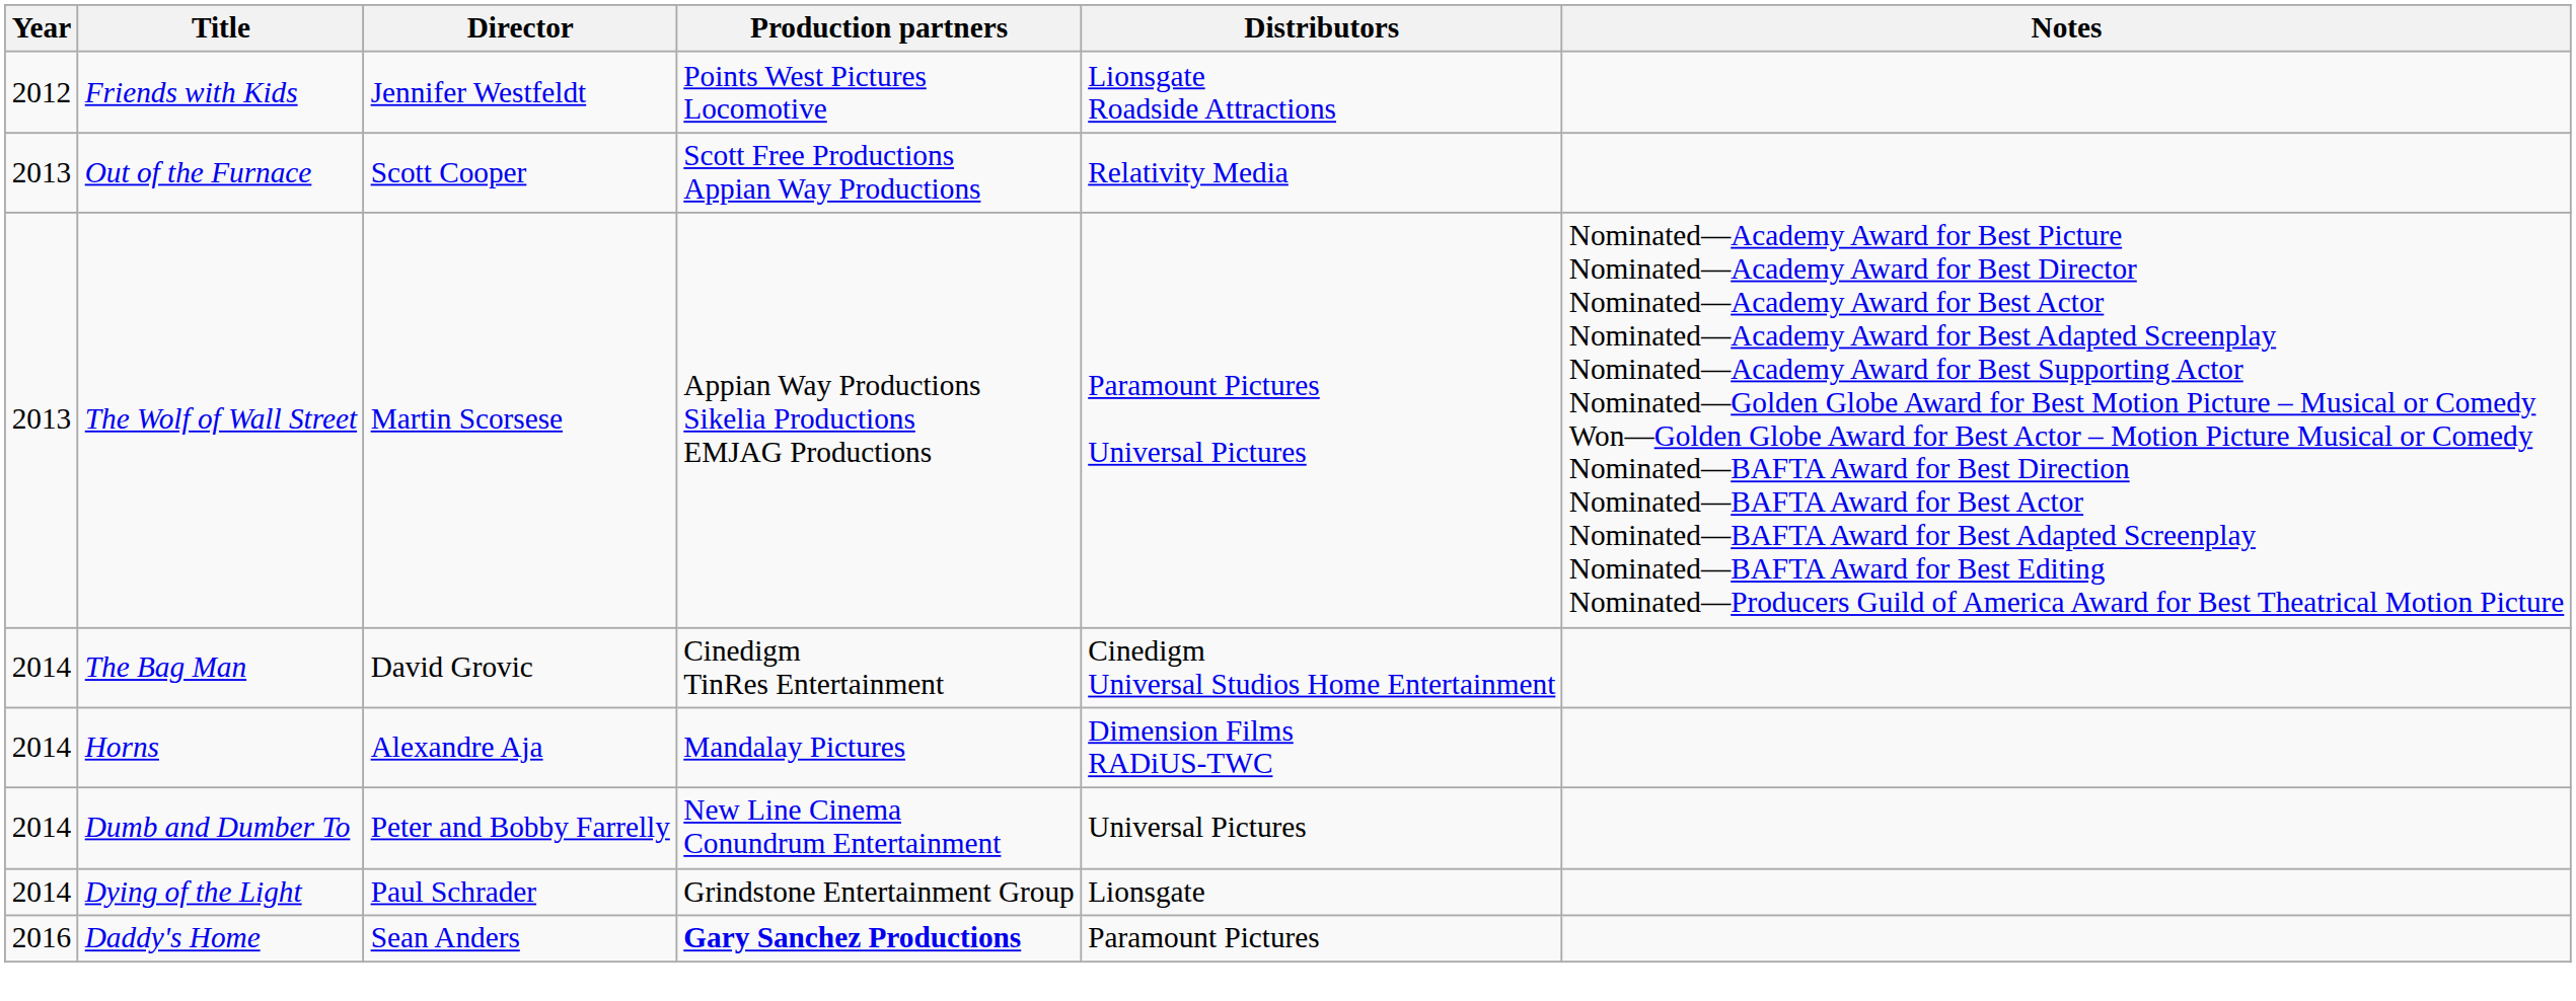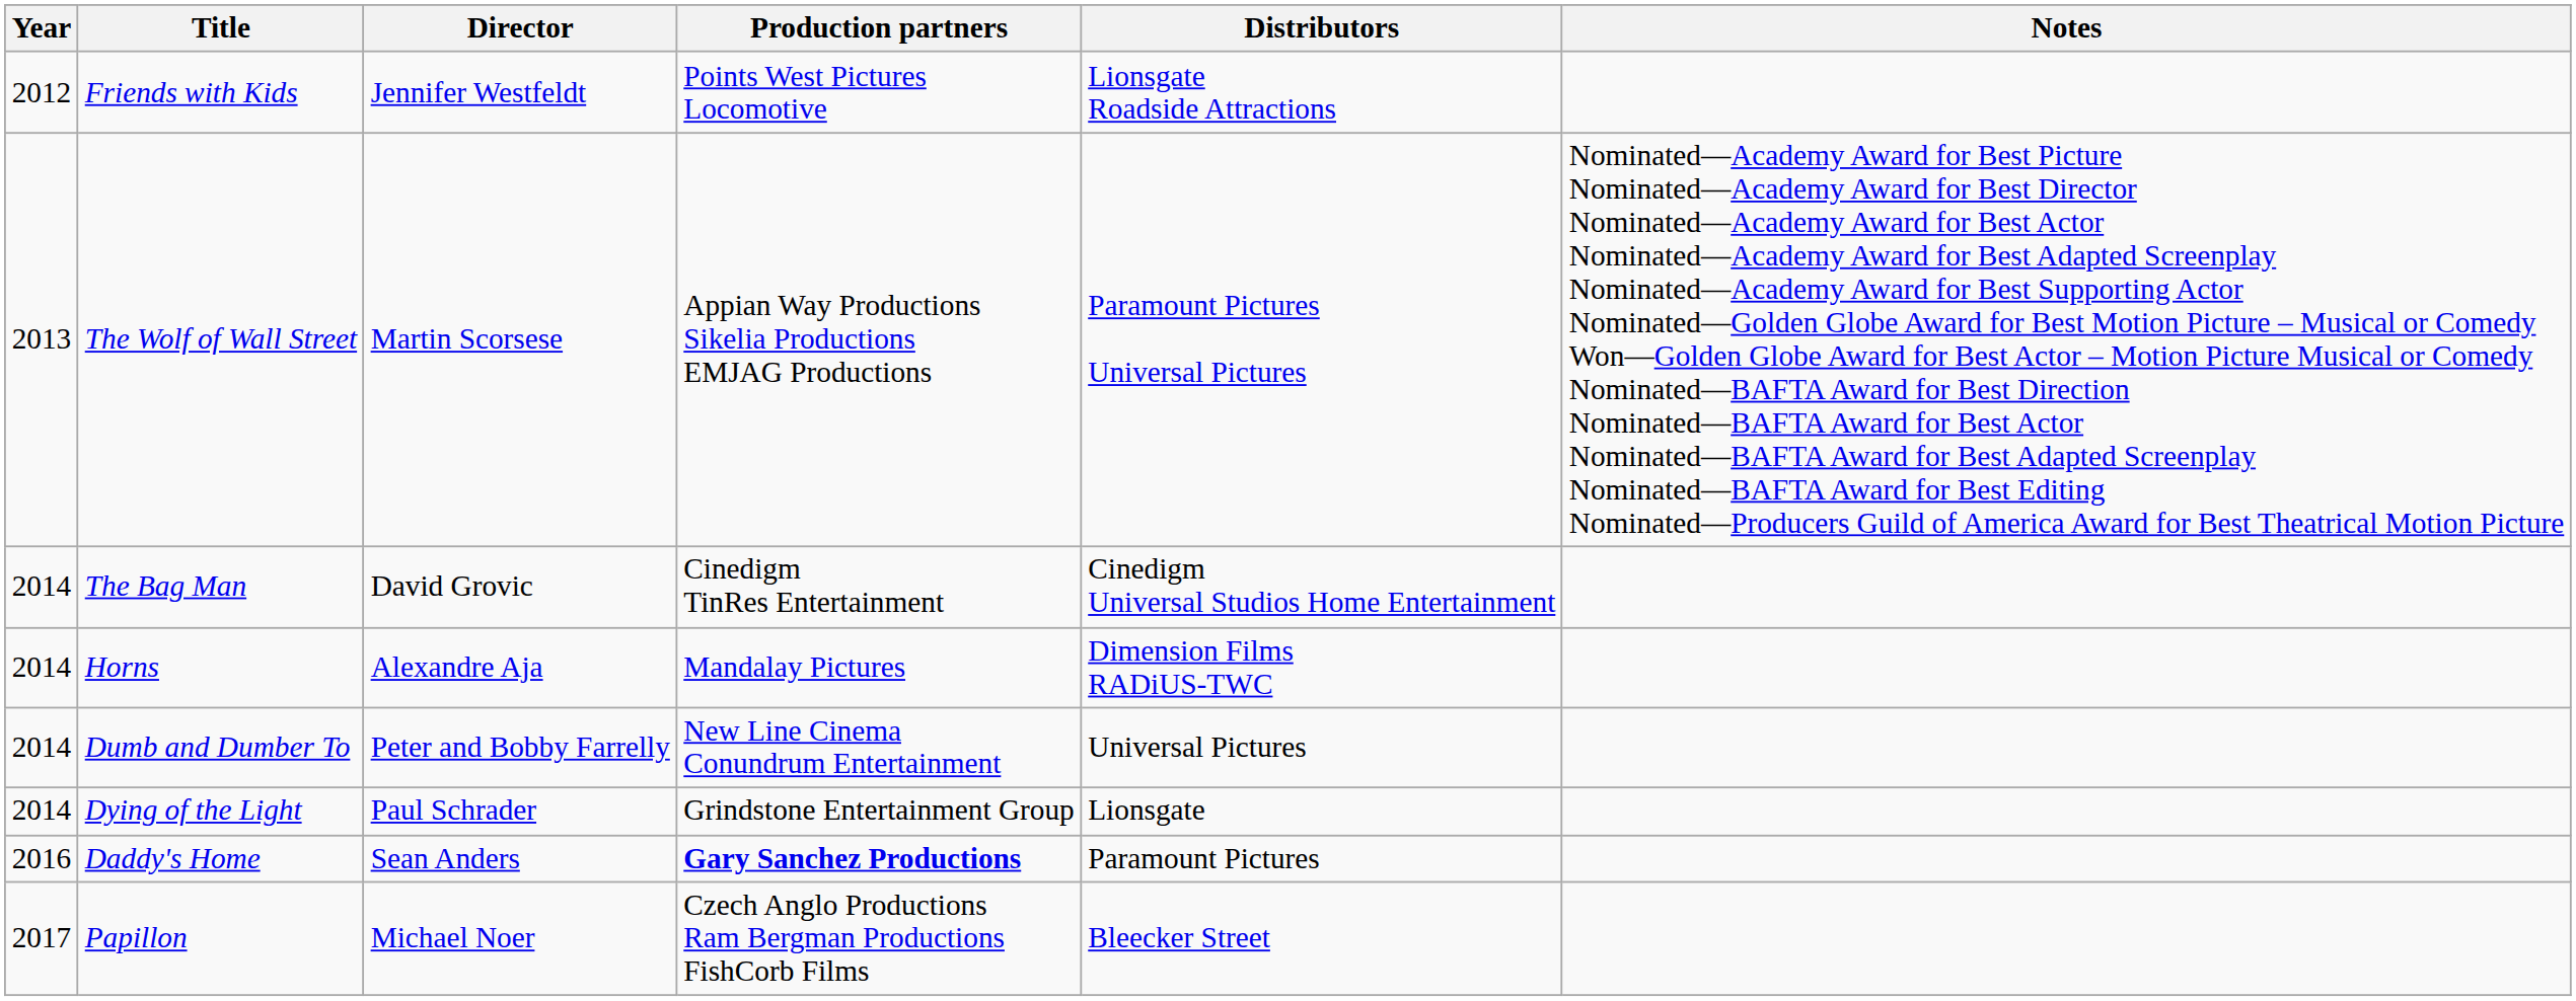- row: 2013 | Out of the Furnace | Scott Cooper | Scott Free Productions Appian Way Productions | Relativity Media
+ row: 2017 | Papillon | Michael Noer | Czech Anglo Productions Ram Bergman Productions FishCorb Films | Bleecker Street
